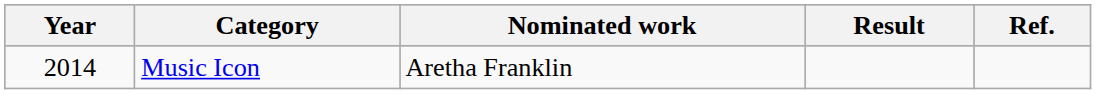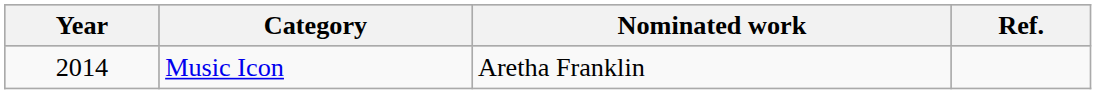- column: Result
